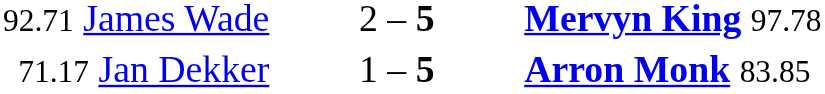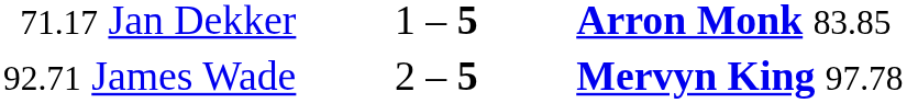rows swapped: 71.17 Jan Dekker <-> 92.71 James Wade
